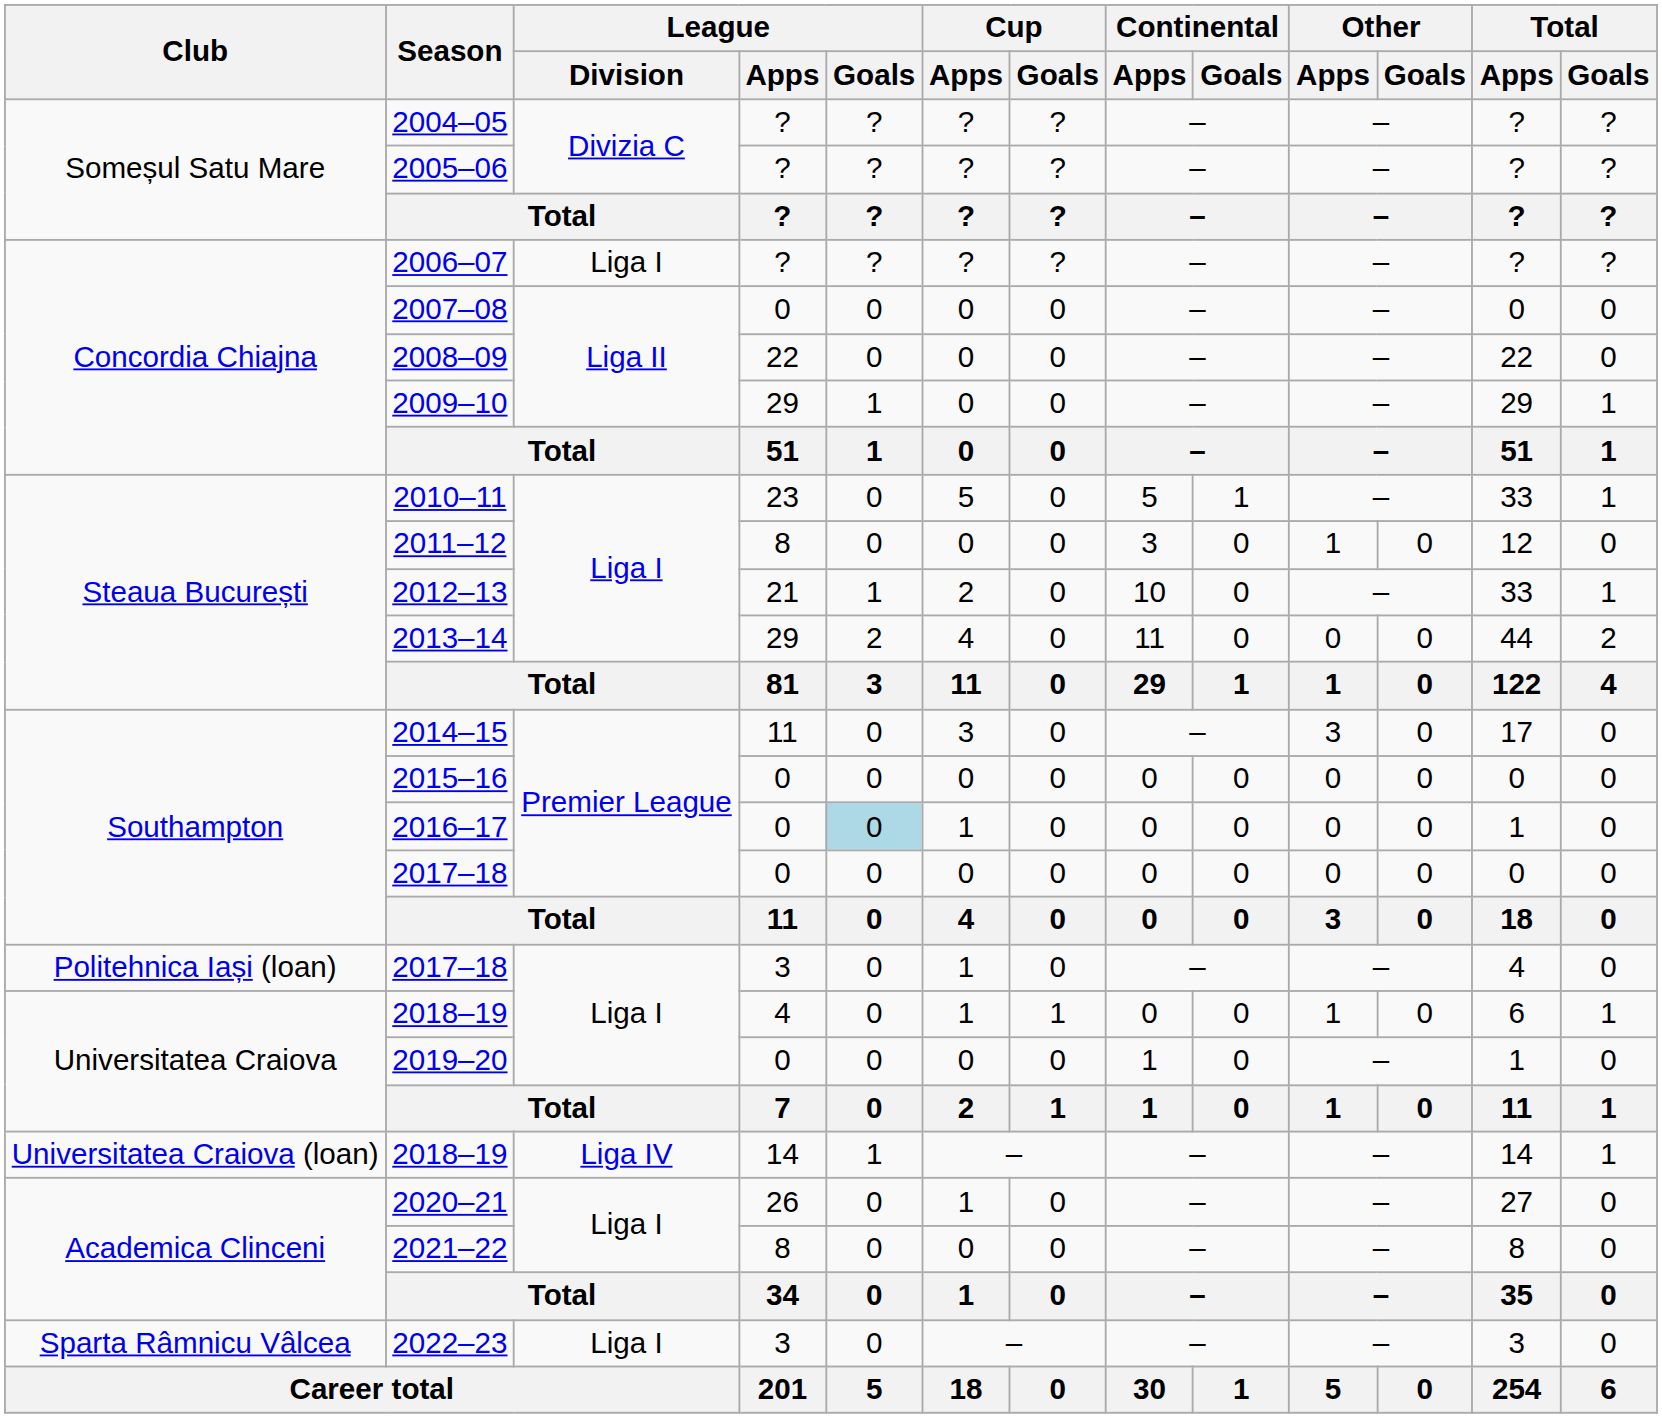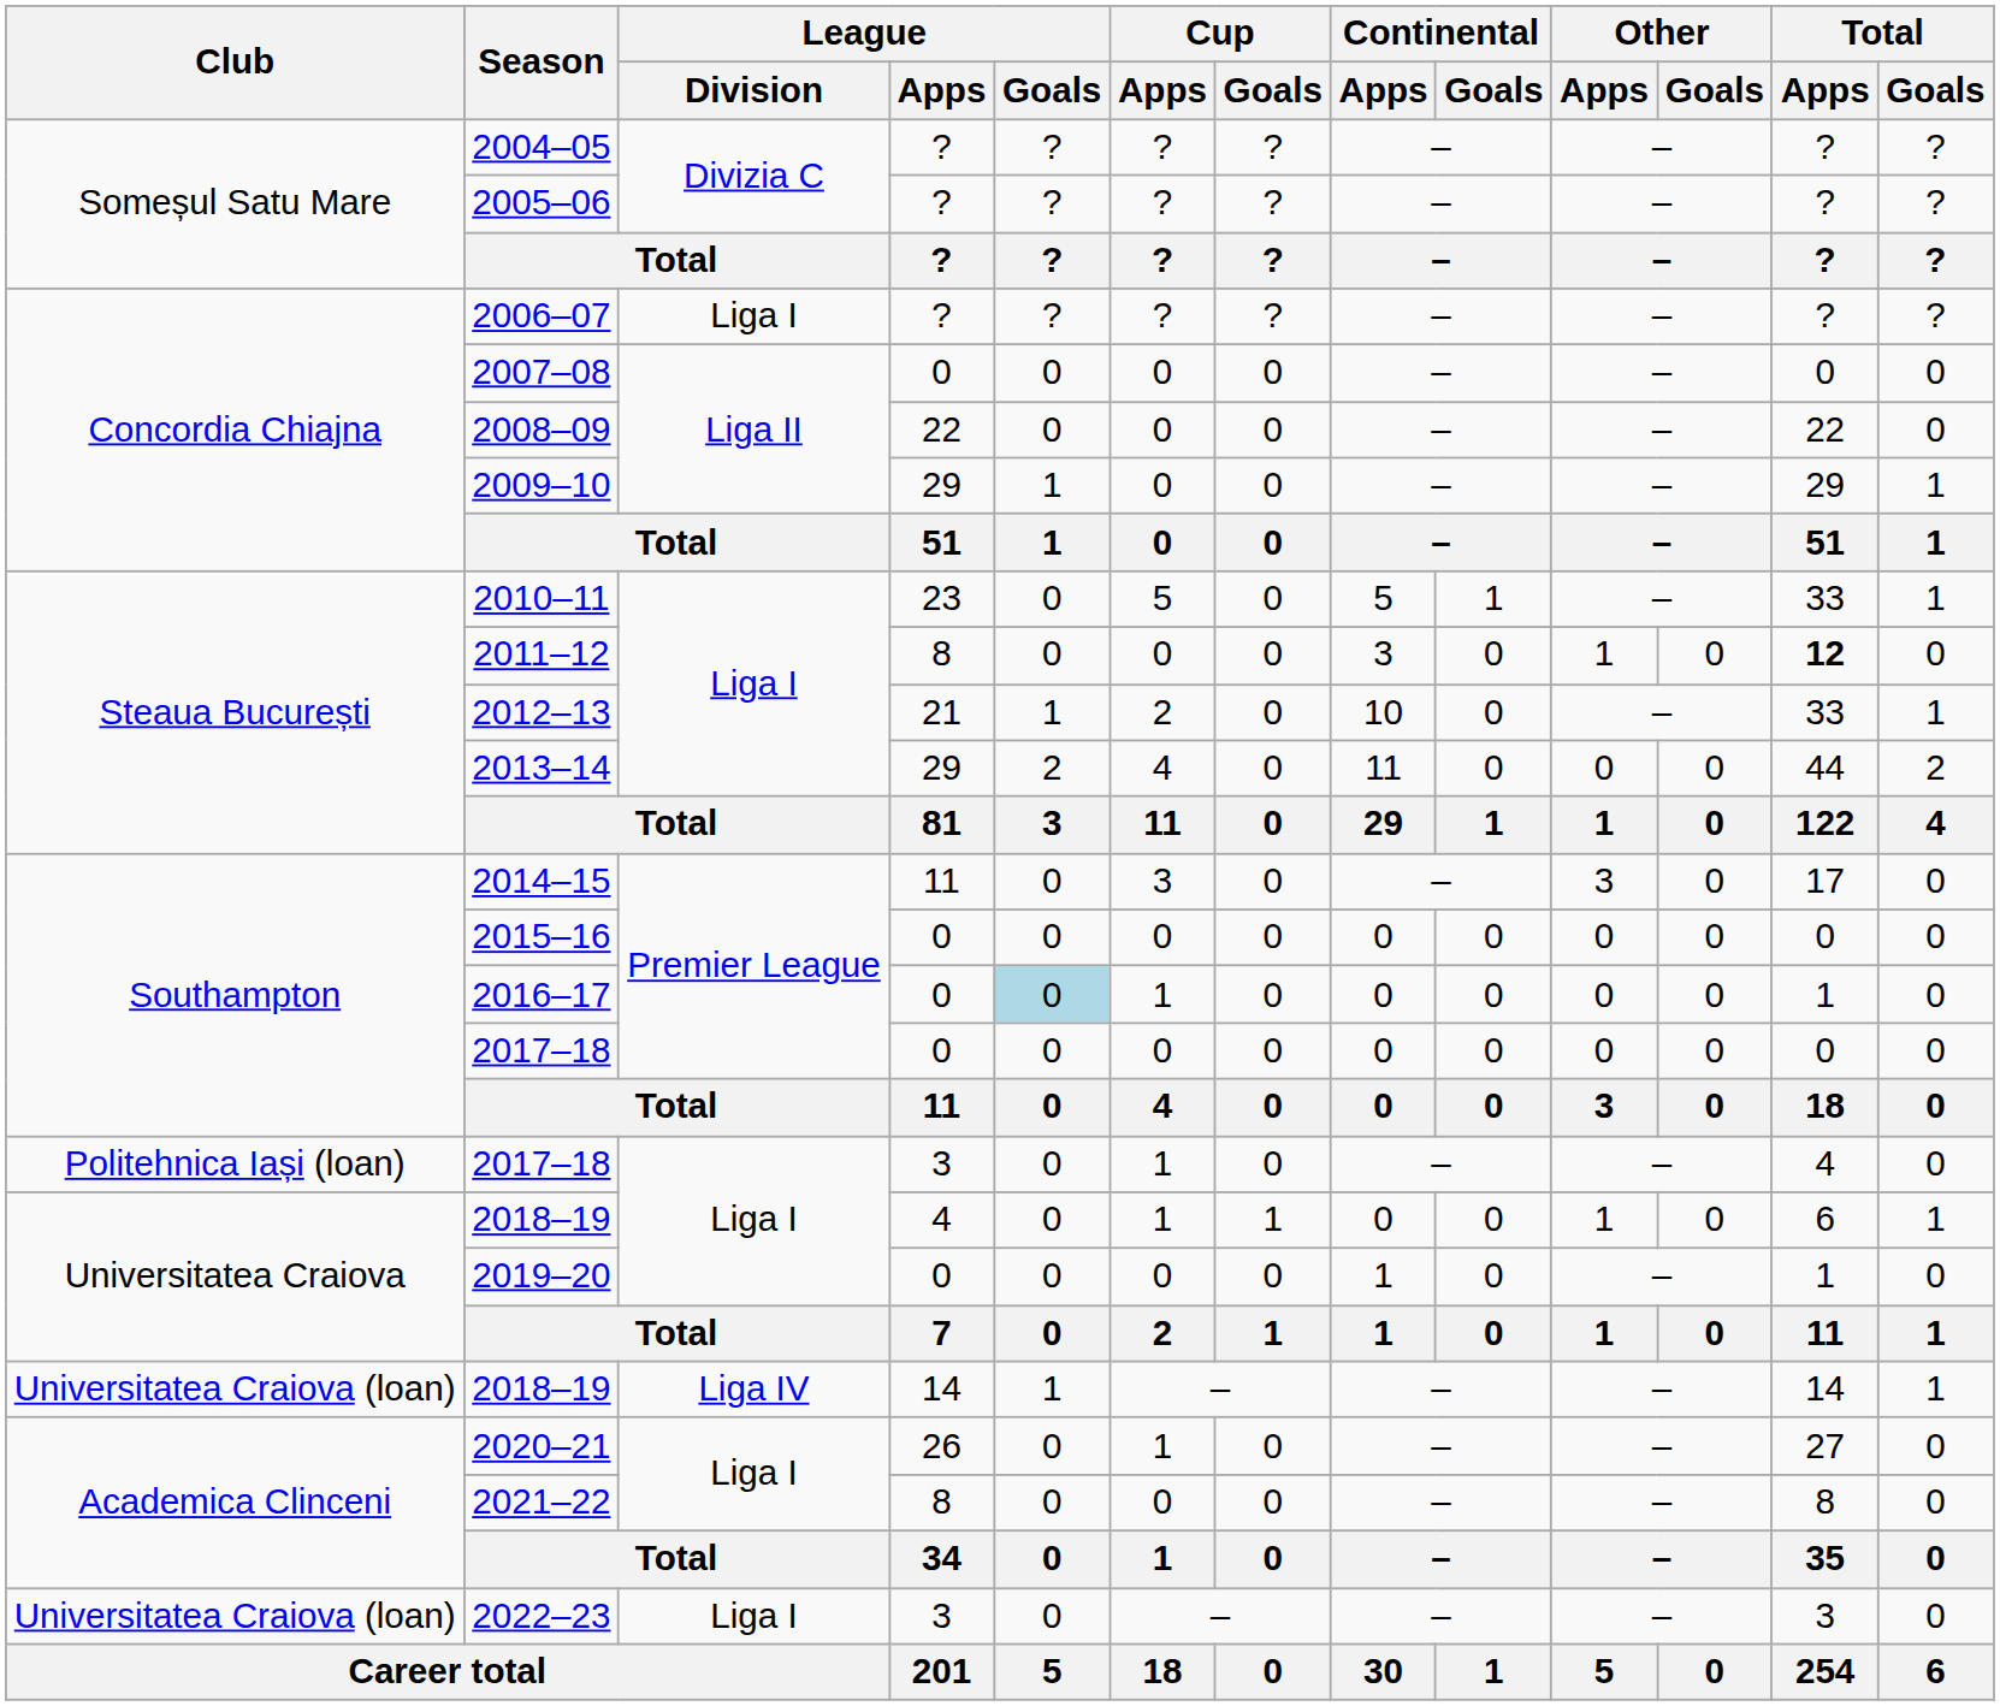2011–12 | Total / Apps: normal -> bold
2022–23 | Club: Sparta Râmnicu Vâlcea -> Universitatea Craiova (loan)
